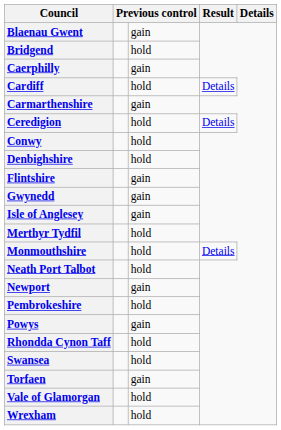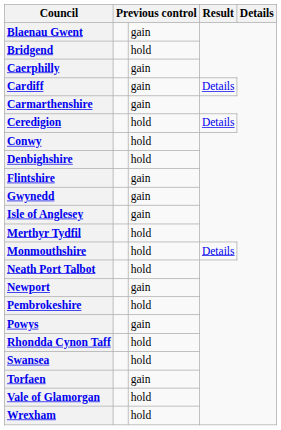Cardiff | column 3: hold -> gain
